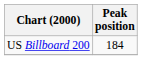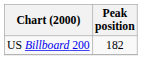US Billboard 200 | Peak position: 184 -> 182
